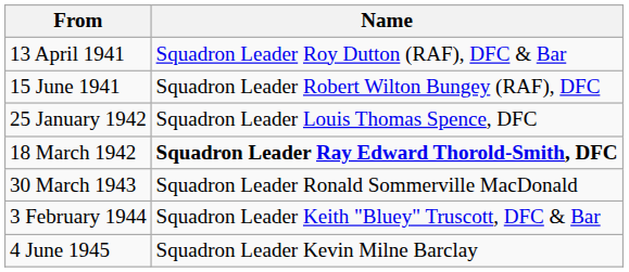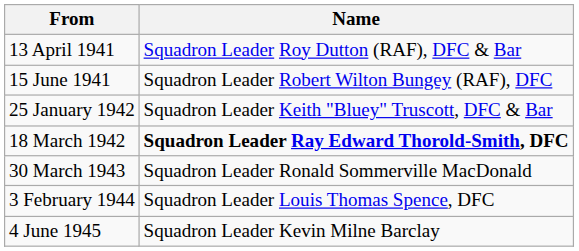25 January 1942 | Name: Squadron Leader Louis Thomas Spence, DFC -> Squadron Leader Keith "Bluey" Truscott, DFC & Bar
3 February 1944 | Name: Squadron Leader Keith "Bluey" Truscott, DFC & Bar -> Squadron Leader Louis Thomas Spence, DFC
